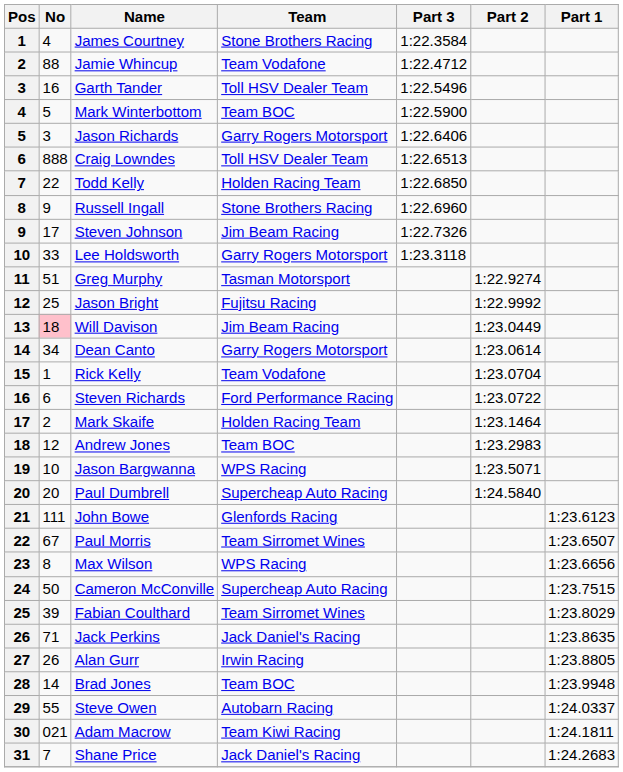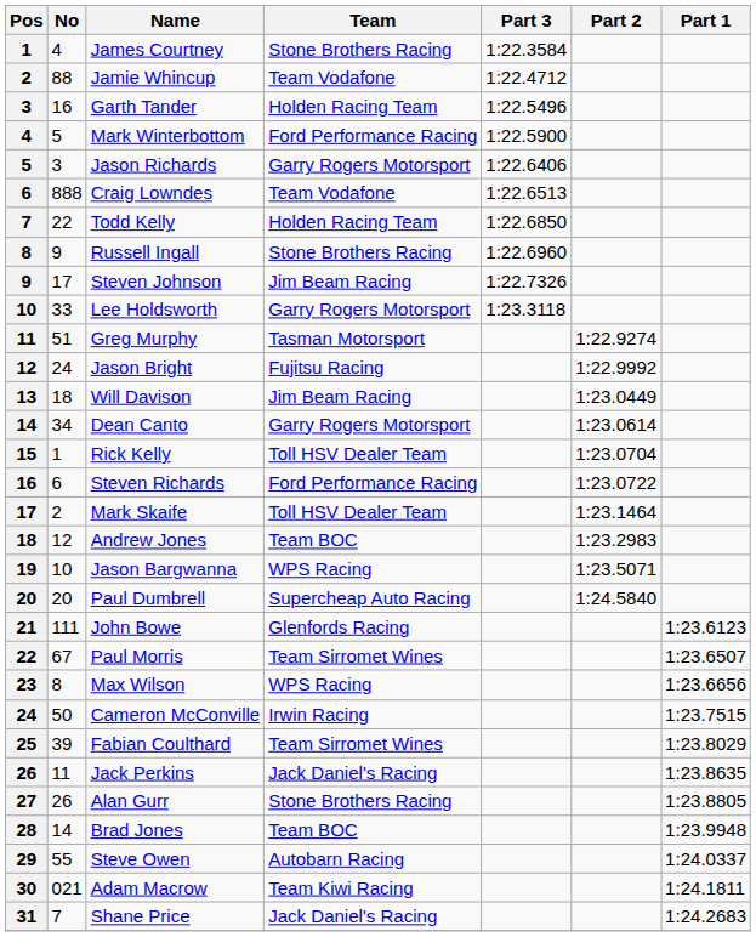Garth Tander | Team: Toll HSV Dealer Team -> Holden Racing Team
Mark Winterbottom | Team: Team BOC -> Ford Performance Racing
Craig Lowndes | Team: Toll HSV Dealer Team -> Team Vodafone
Jason Bright | No: 25 -> 24
Will Davison | No: pink background -> no background
Rick Kelly | Team: Team Vodafone -> Toll HSV Dealer Team
Mark Skaife | Team: Holden Racing Team -> Toll HSV Dealer Team
Cameron McConville | Team: Supercheap Auto Racing -> Irwin Racing
Jack Perkins | No: 71 -> 11
Alan Gurr | Team: Irwin Racing -> Stone Brothers Racing
